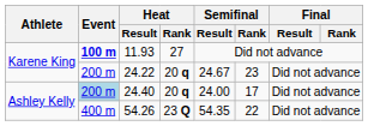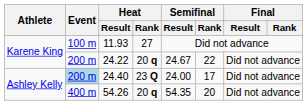11.93 | Event: bold -> normal
24.22 | Semifinal / Rank: 23 -> 22
24.40 | Heat / Rank: 20 q -> 23 Q
54.26 | Heat / Rank: 23 Q -> 20 q
54.26 | Semifinal / Rank: 22 -> 20
